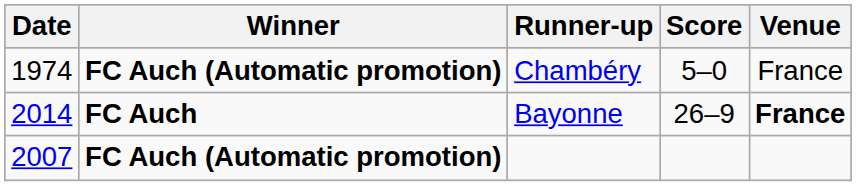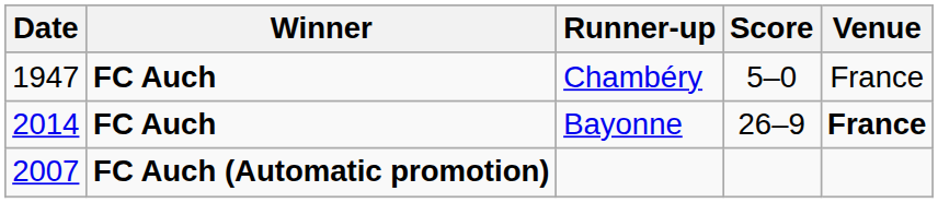Chambéry | Date: 1974 -> 1947
Chambéry | Winner: FC Auch (Automatic promotion) -> FC Auch
